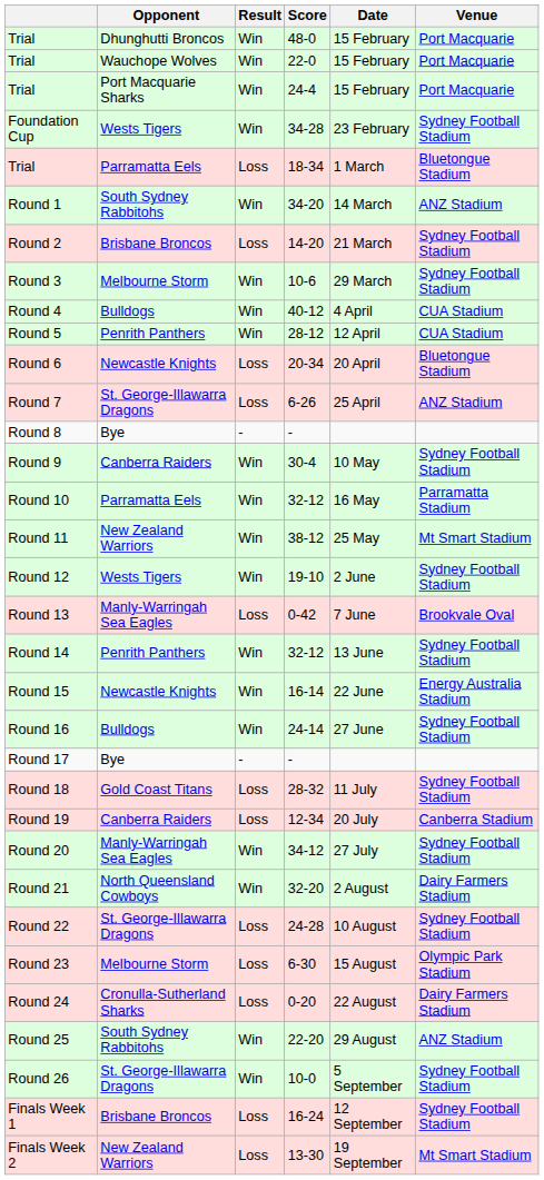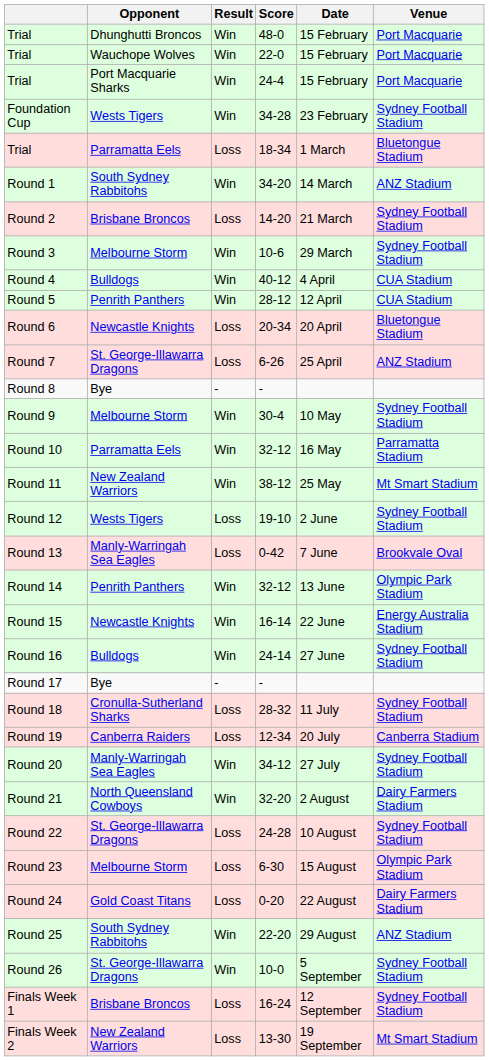Round 9 | Opponent: Canberra Raiders -> Melbourne Storm
Round 12 | Result: Win -> Loss
Round 14 | Venue: Sydney Football Stadium -> Olympic Park Stadium
Round 18 | Opponent: Gold Coast Titans -> Cronulla-Sutherland Sharks
Round 24 | Opponent: Cronulla-Sutherland Sharks -> Gold Coast Titans
